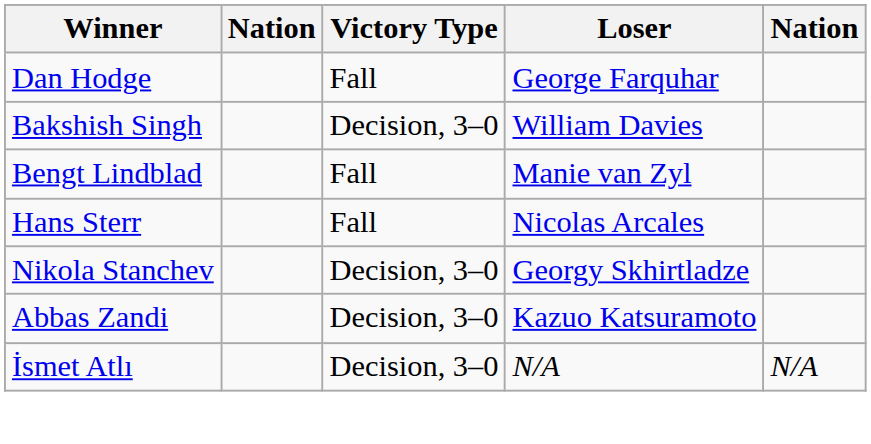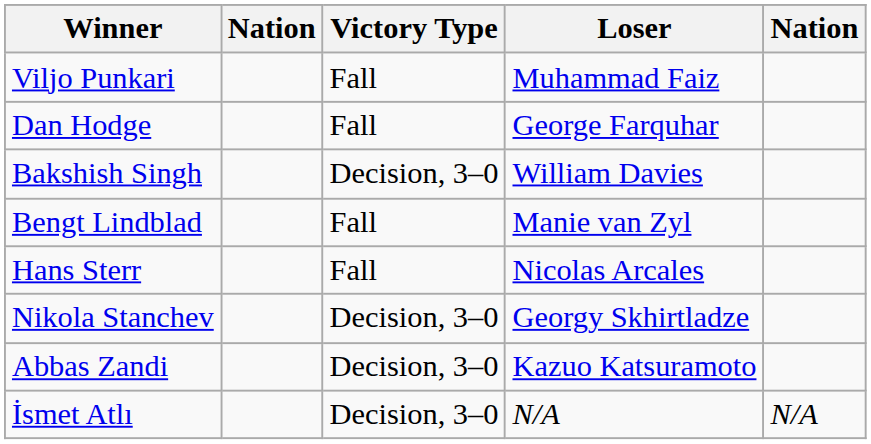+ row: Viljo Punkari | Fall | Muhammad Faiz
